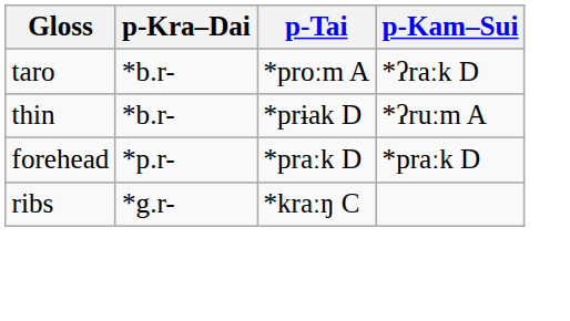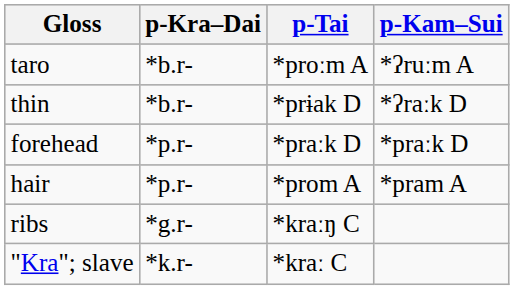taro | p-Kam–Sui: *ʔraːk D -> *ʔruːm A
thin | p-Kam–Sui: *ʔruːm A -> *ʔraːk D
+ row: hair | *p.r- | *prom A | *pram A
+ row: "Kra"; slave | *k.r- | *kraː C
